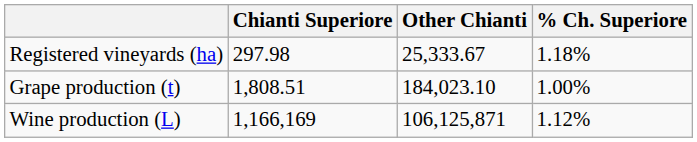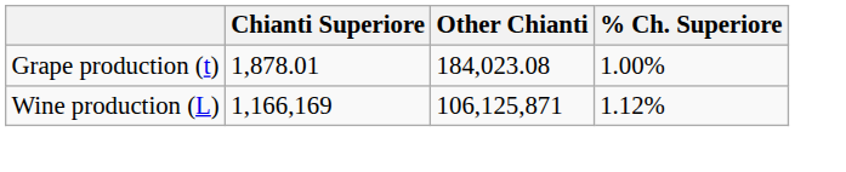- row: Registered vineyards (ha) | 297.98 | 25,333.67 | 1.18%
Grape production (t) | Chianti Superiore: 1,808.51 -> 1,878.01
Grape production (t) | Other Chianti: 184,023.10 -> 184,023.08
